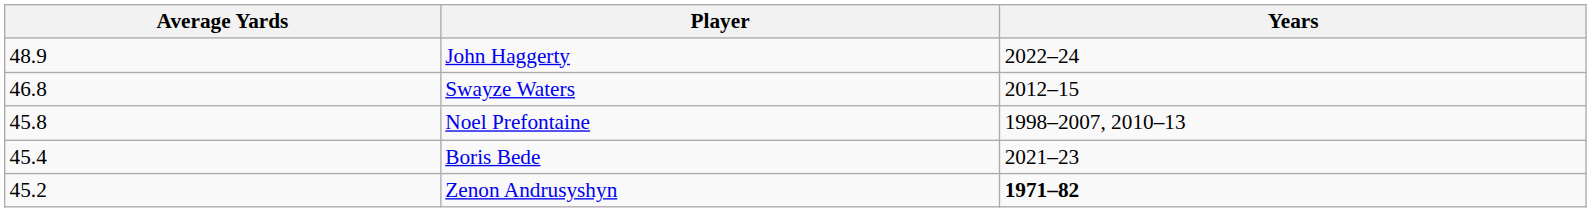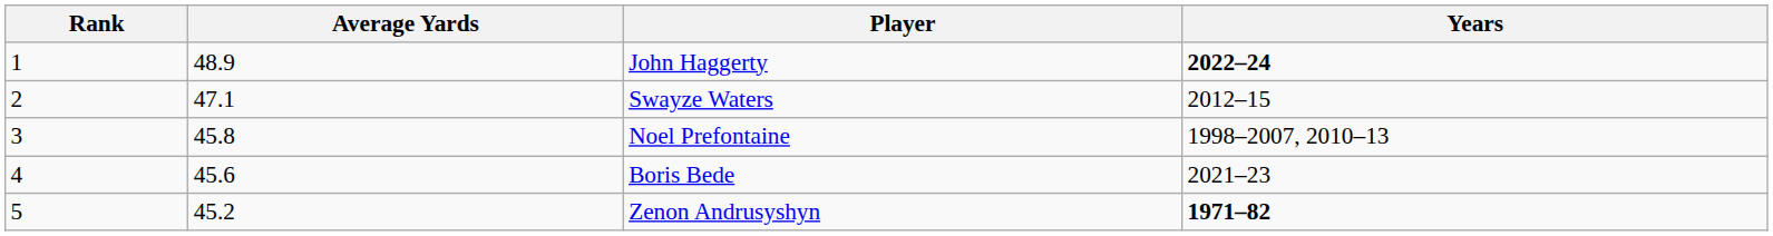+ column: Rank | 1 | 2 | 3 | 4 | 5
John Haggerty | Years: normal -> bold
Swayze Waters | Average Yards: 46.8 -> 47.1
Boris Bede | Average Yards: 45.4 -> 45.6
